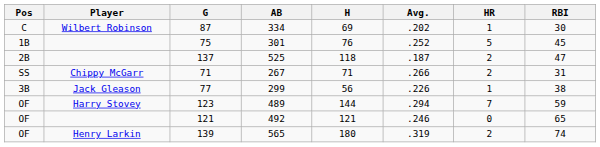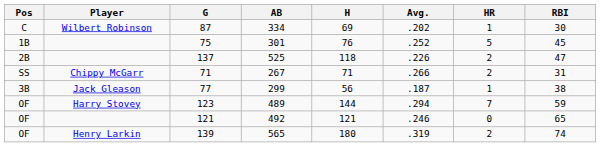137 | Avg.: .187 -> .226
77 | Avg.: .226 -> .187
